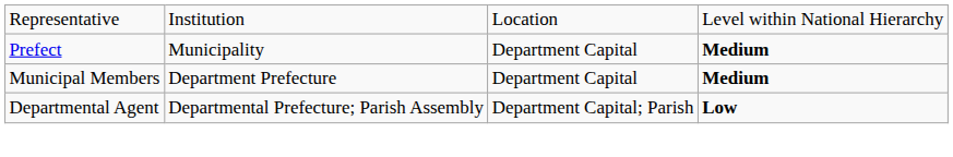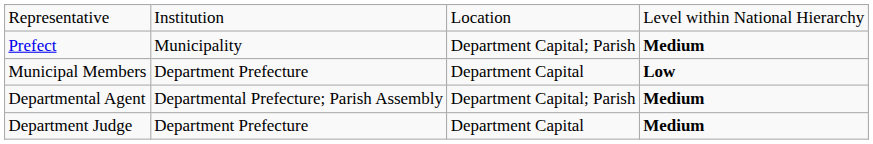Prefect | column 3: Department Capital -> Department Capital; Parish
Municipal Members | column 4: Medium -> Low
Departmental Agent | column 4: Low -> Medium
+ row: Department Judge | Department Prefecture | Department Capital | Medium
